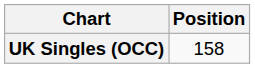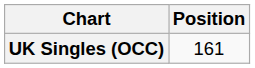UK Singles (OCC) | Position: 158 -> 161
